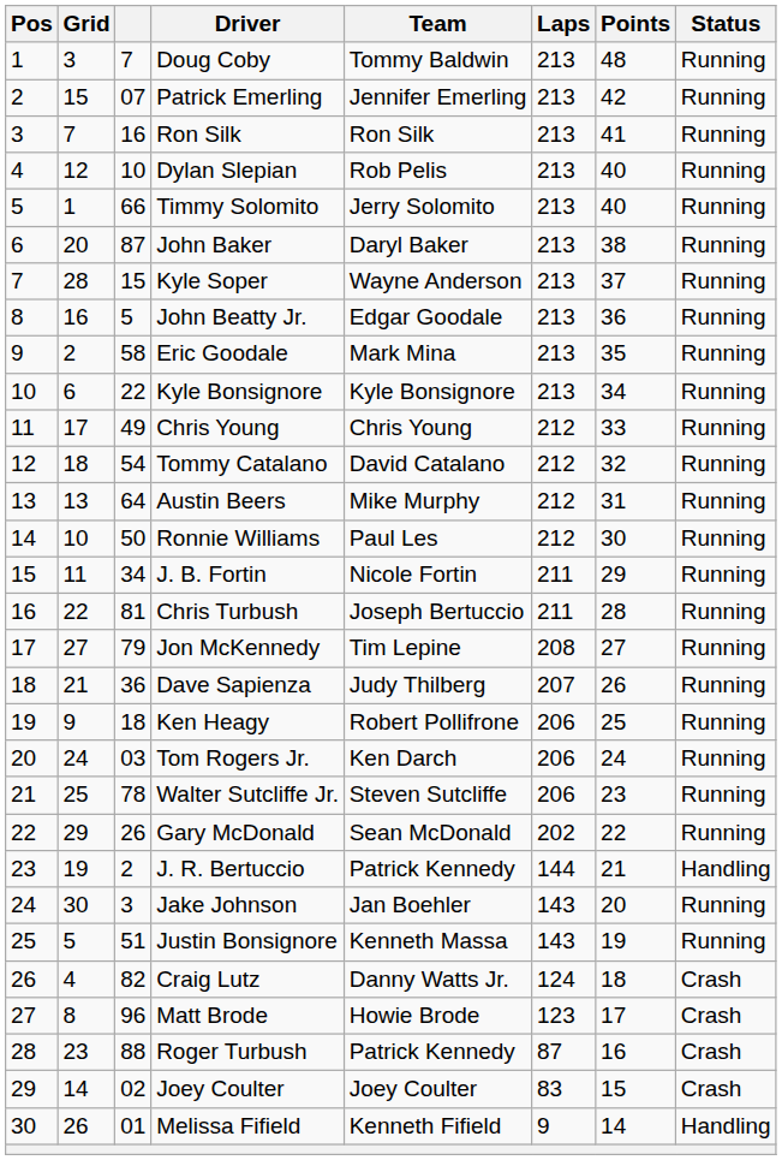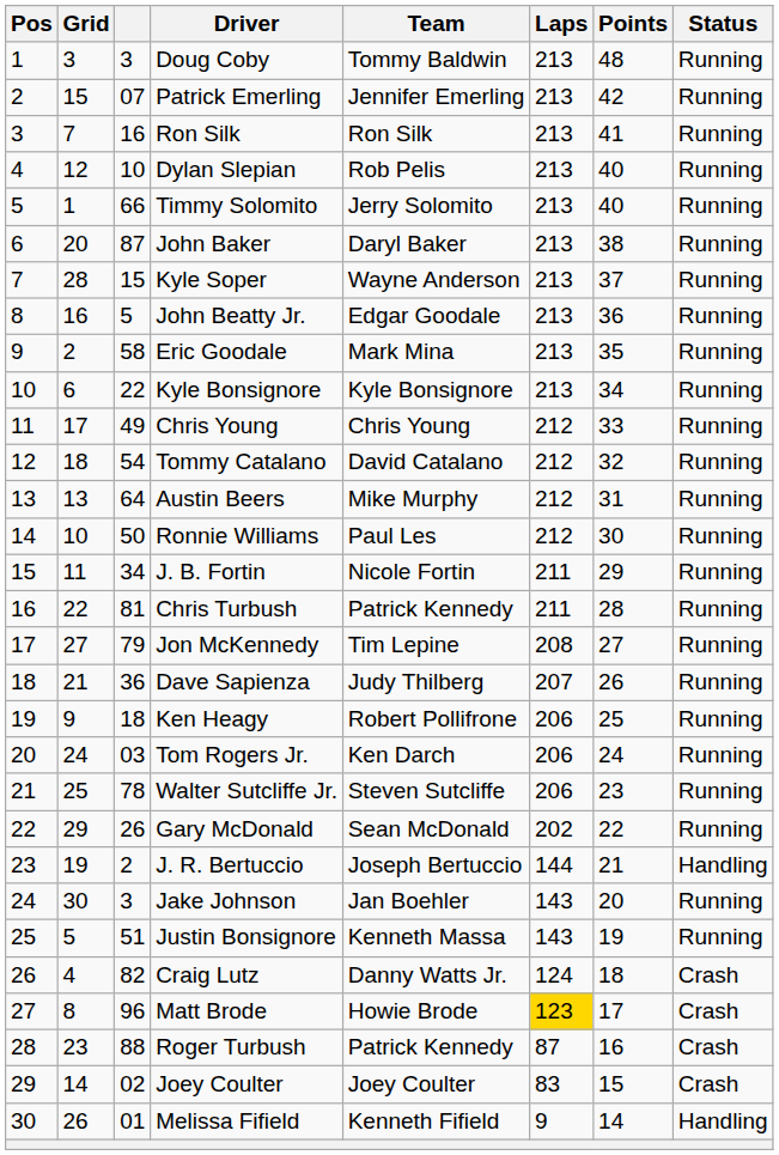Doug Coby | column 3: 7 -> 3
Chris Turbush | Team: Joseph Bertuccio -> Patrick Kennedy
J. R. Bertuccio | Team: Patrick Kennedy -> Joseph Bertuccio
Matt Brode | Laps: no background -> gold background
